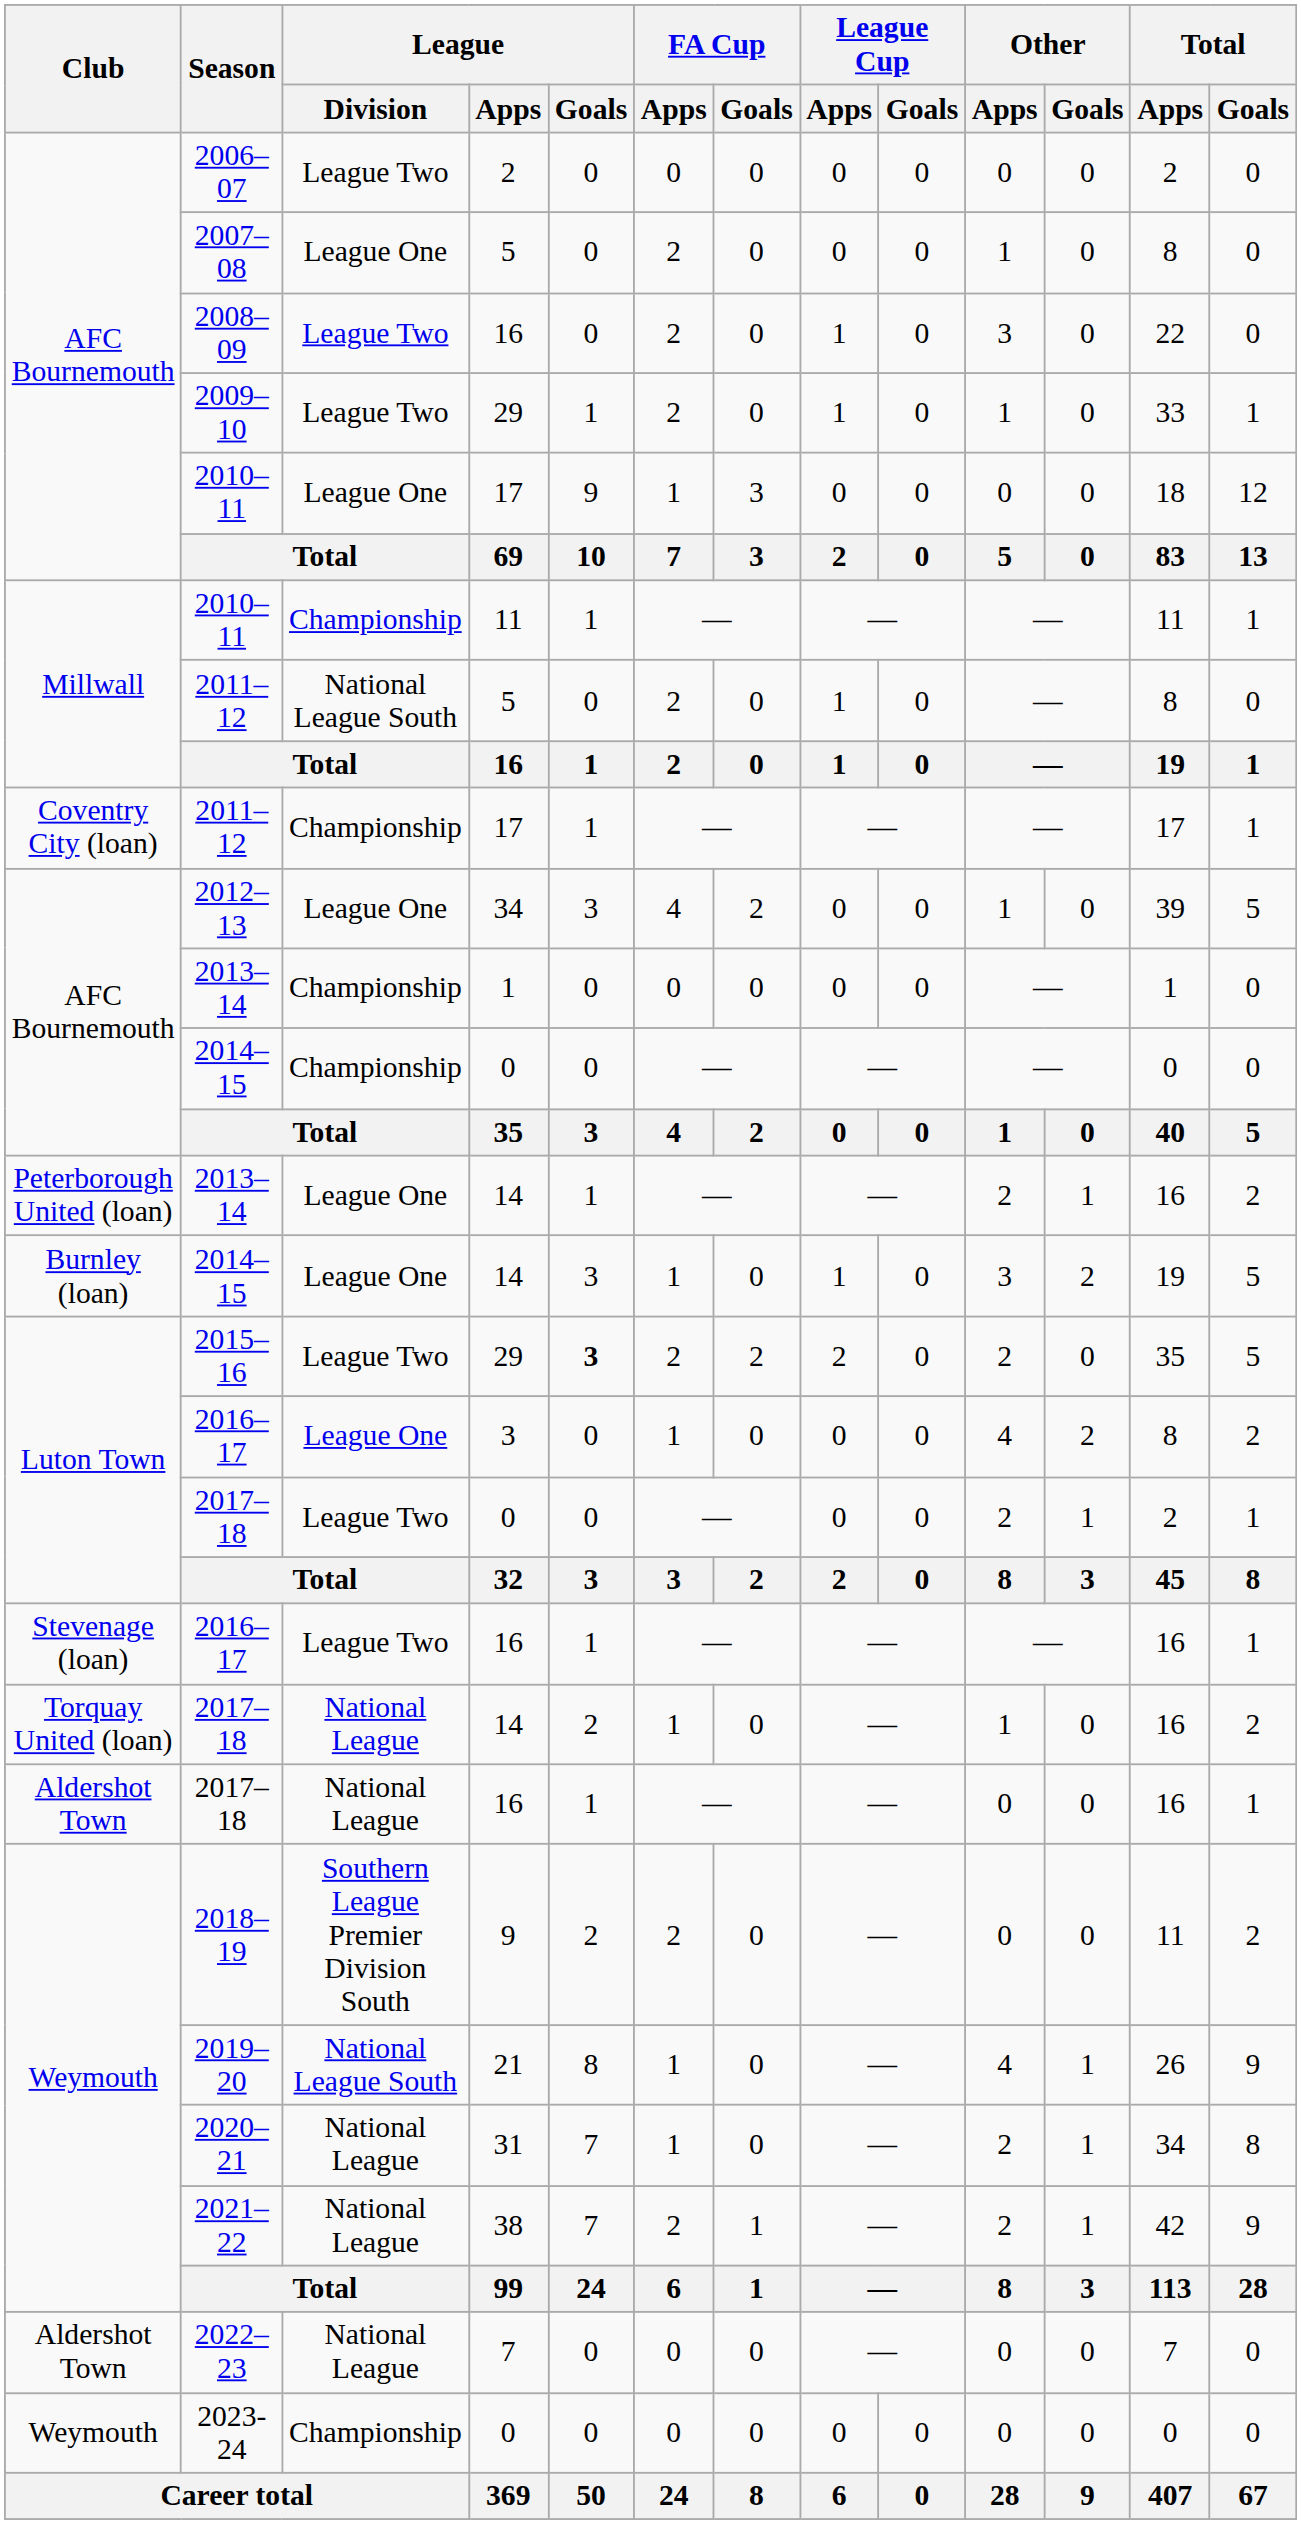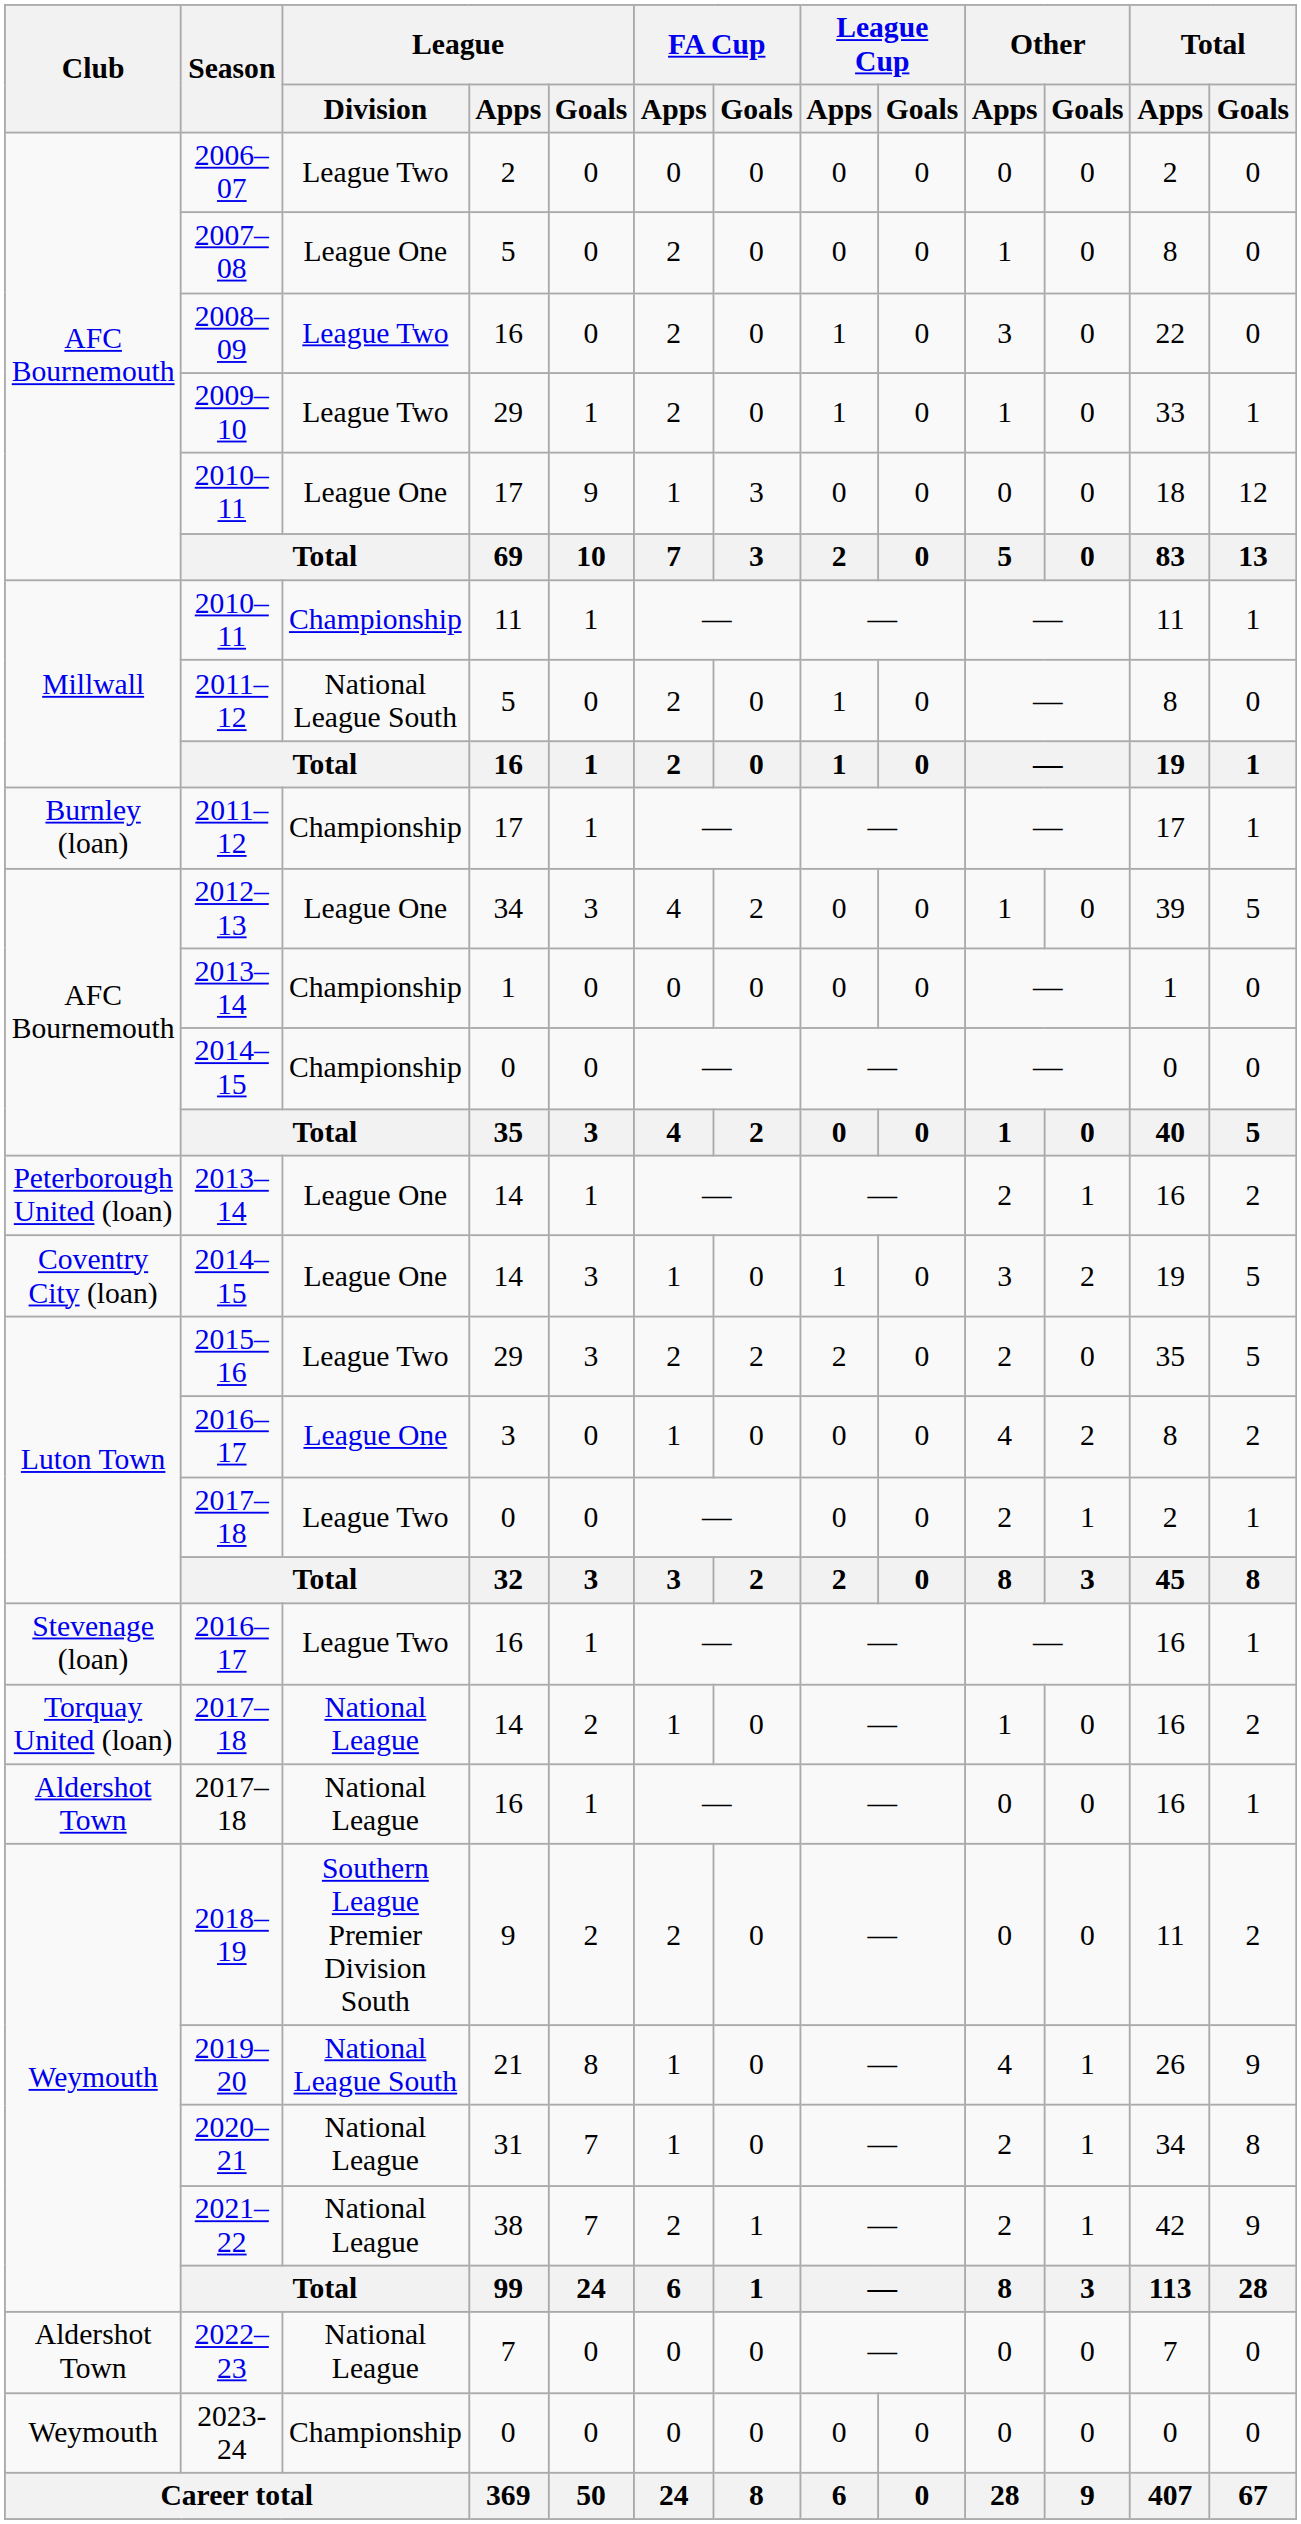2011–12 / 17 | Club: Coventry City (loan) -> Burnley (loan)
2014–15 / 14 | Club: Burnley (loan) -> Coventry City (loan)
2015–16 | League / Goals: bold -> normal
